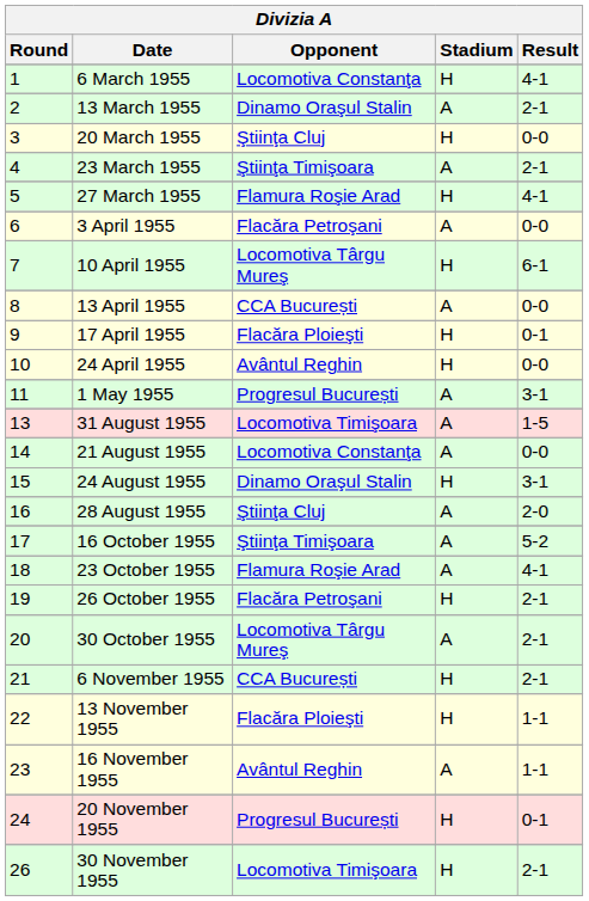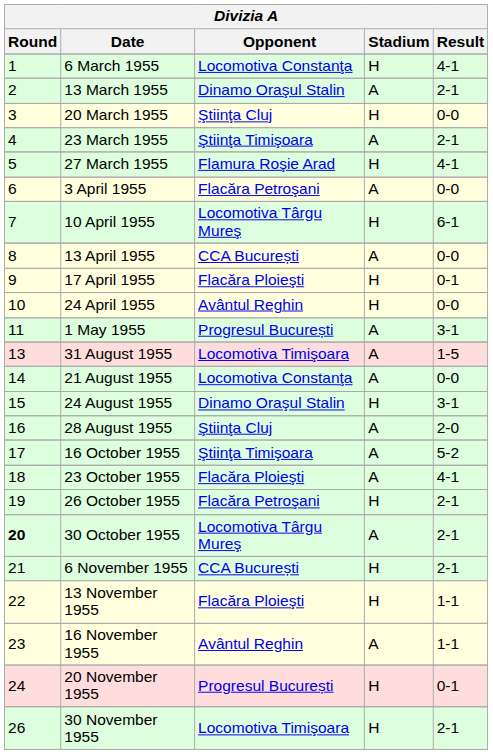23 October 1955 | Opponent: Flamura Roşie Arad -> Flacăra Ploieşti
30 October 1955 | Round: normal -> bold
